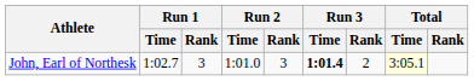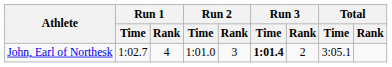John, Earl of Northesk | Run 1 / Rank: 3 -> 4
John, Earl of Northesk | Total / Time: lightyellow background -> no background
